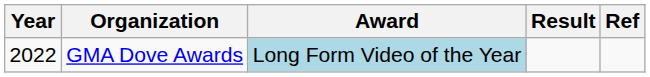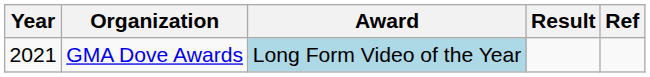GMA Dove Awards | Year: 2022 -> 2021
